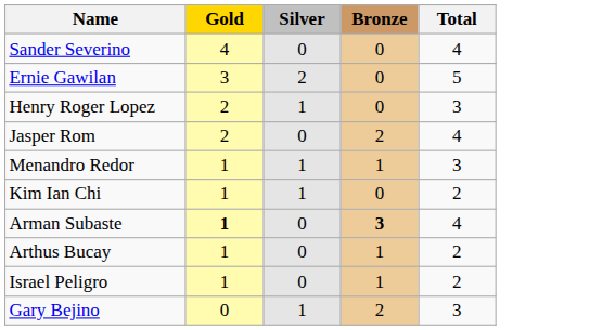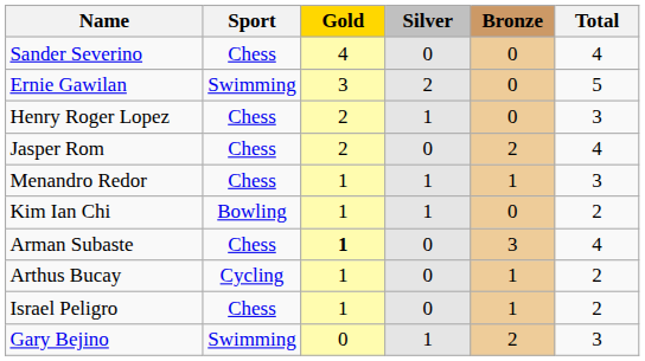+ column: Sport | Chess | Swimming | Chess | Chess | Chess | Bowling | Chess | Cycling | Chess | Swimming
Arman Subaste | Bronze: bold -> normal
